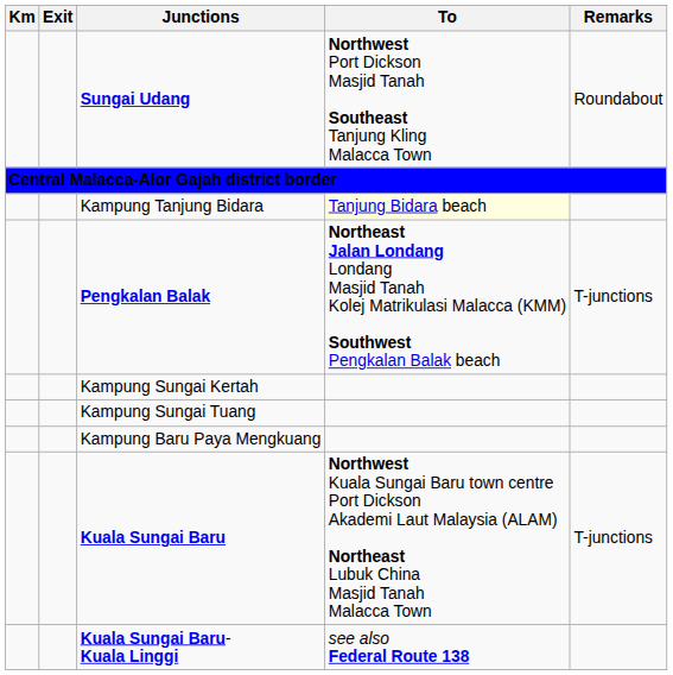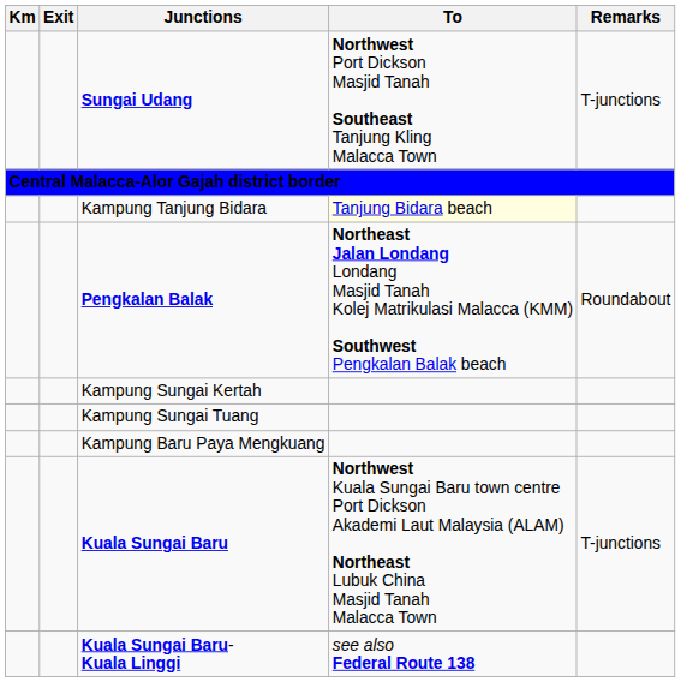Sungai Udang | Remarks: Roundabout -> T-junctions
Pengkalan Balak | Remarks: T-junctions -> Roundabout
